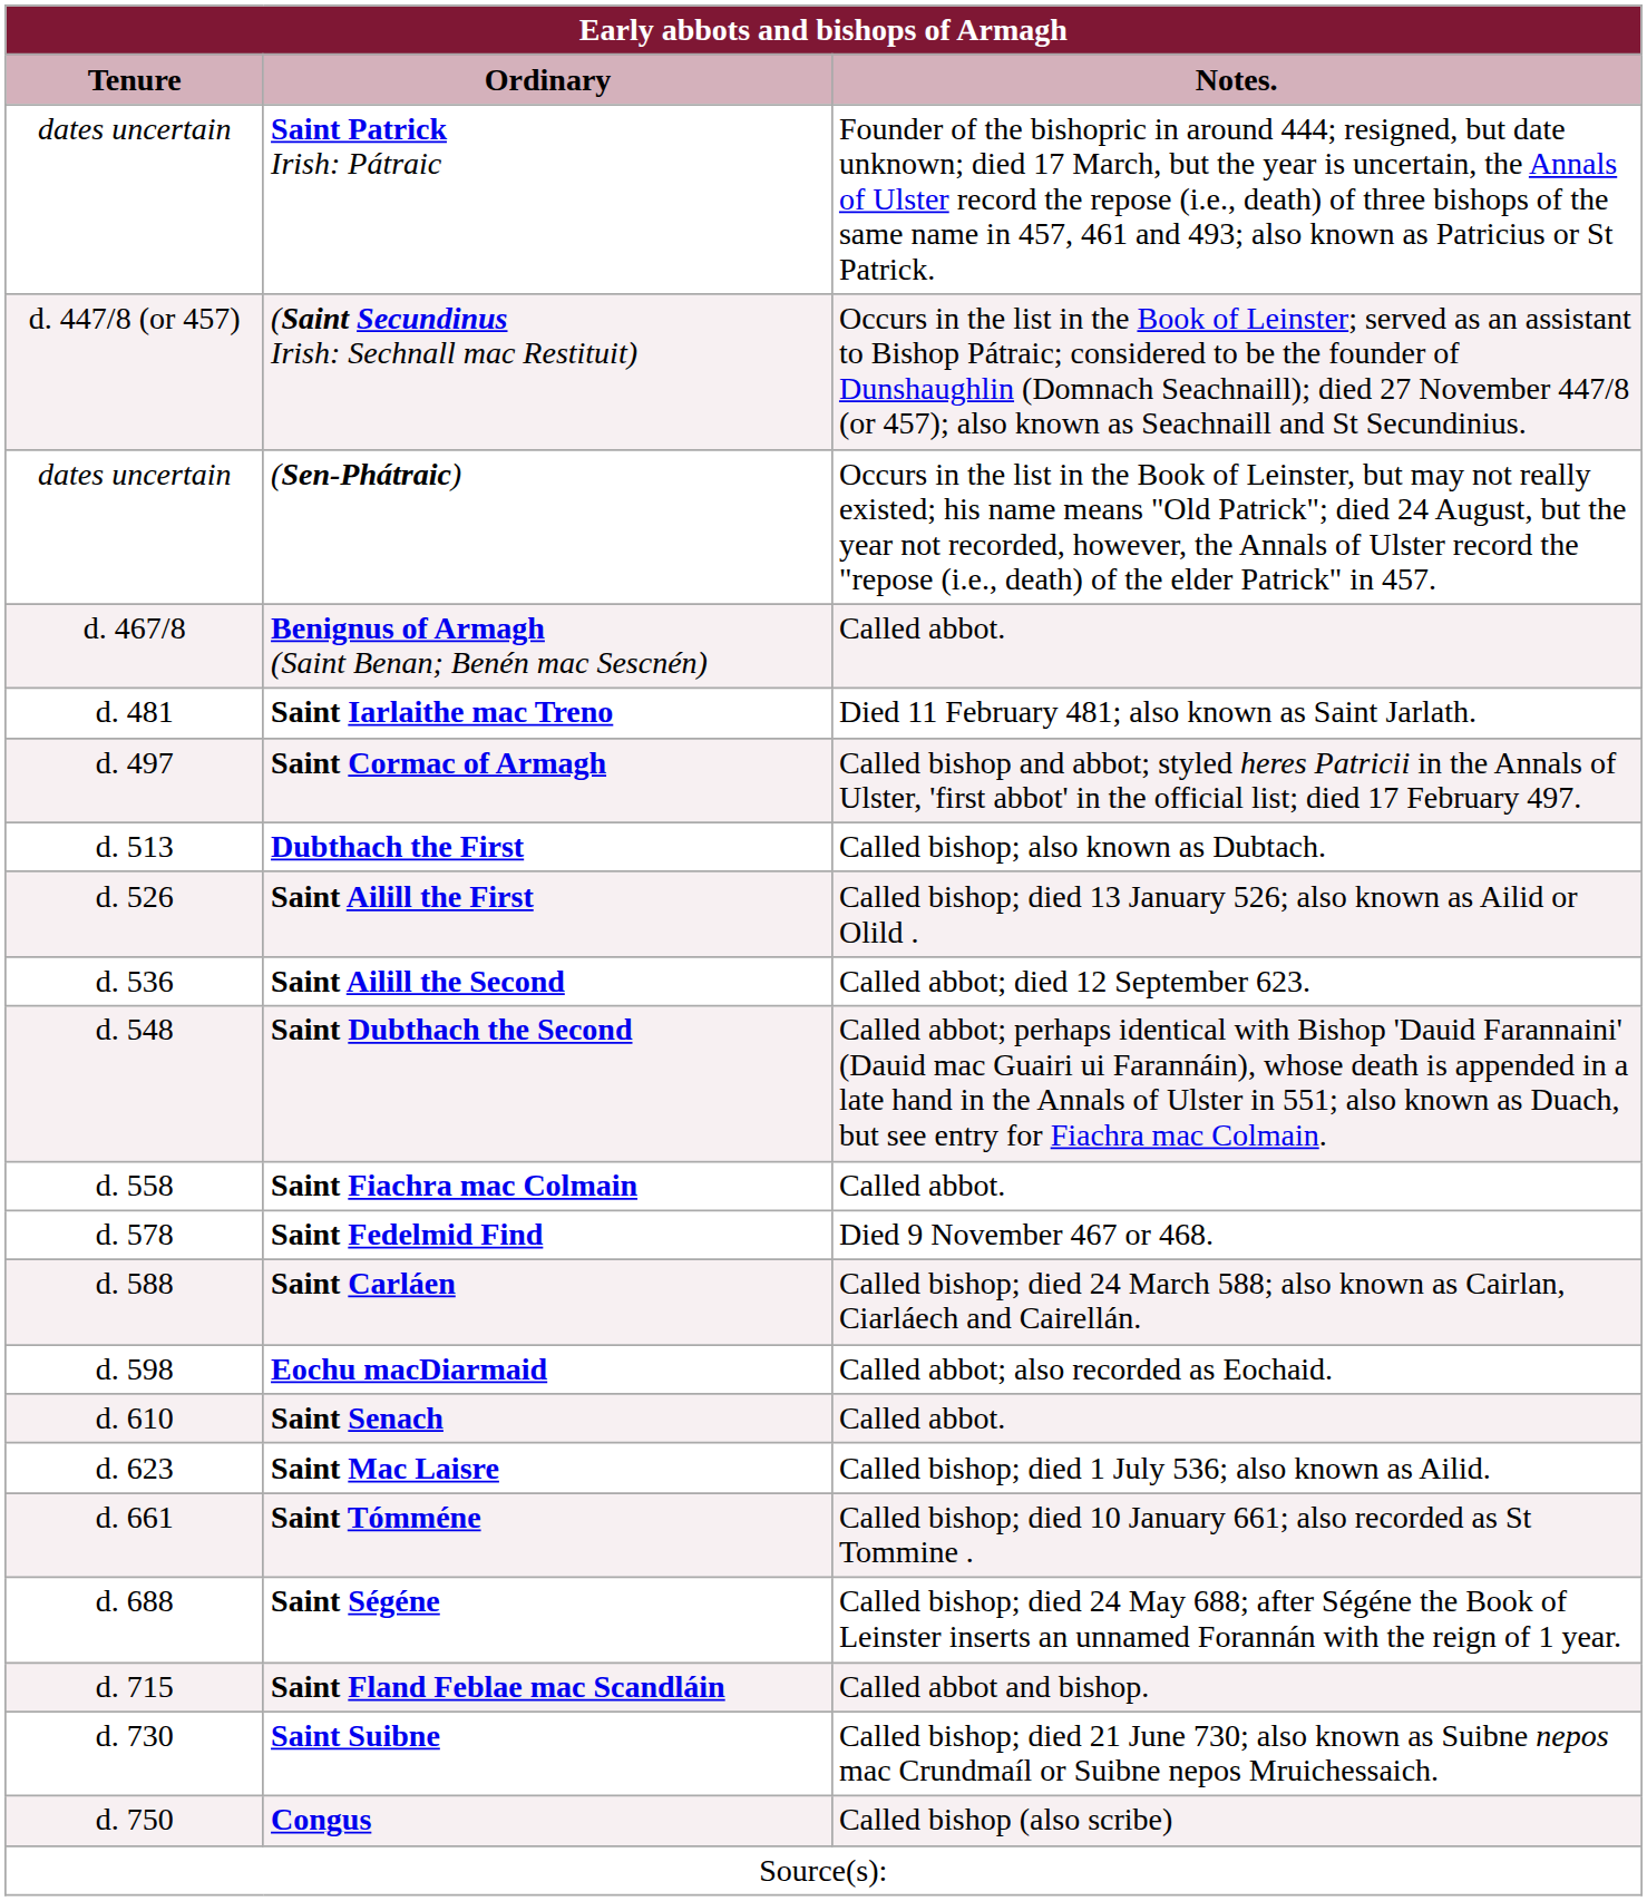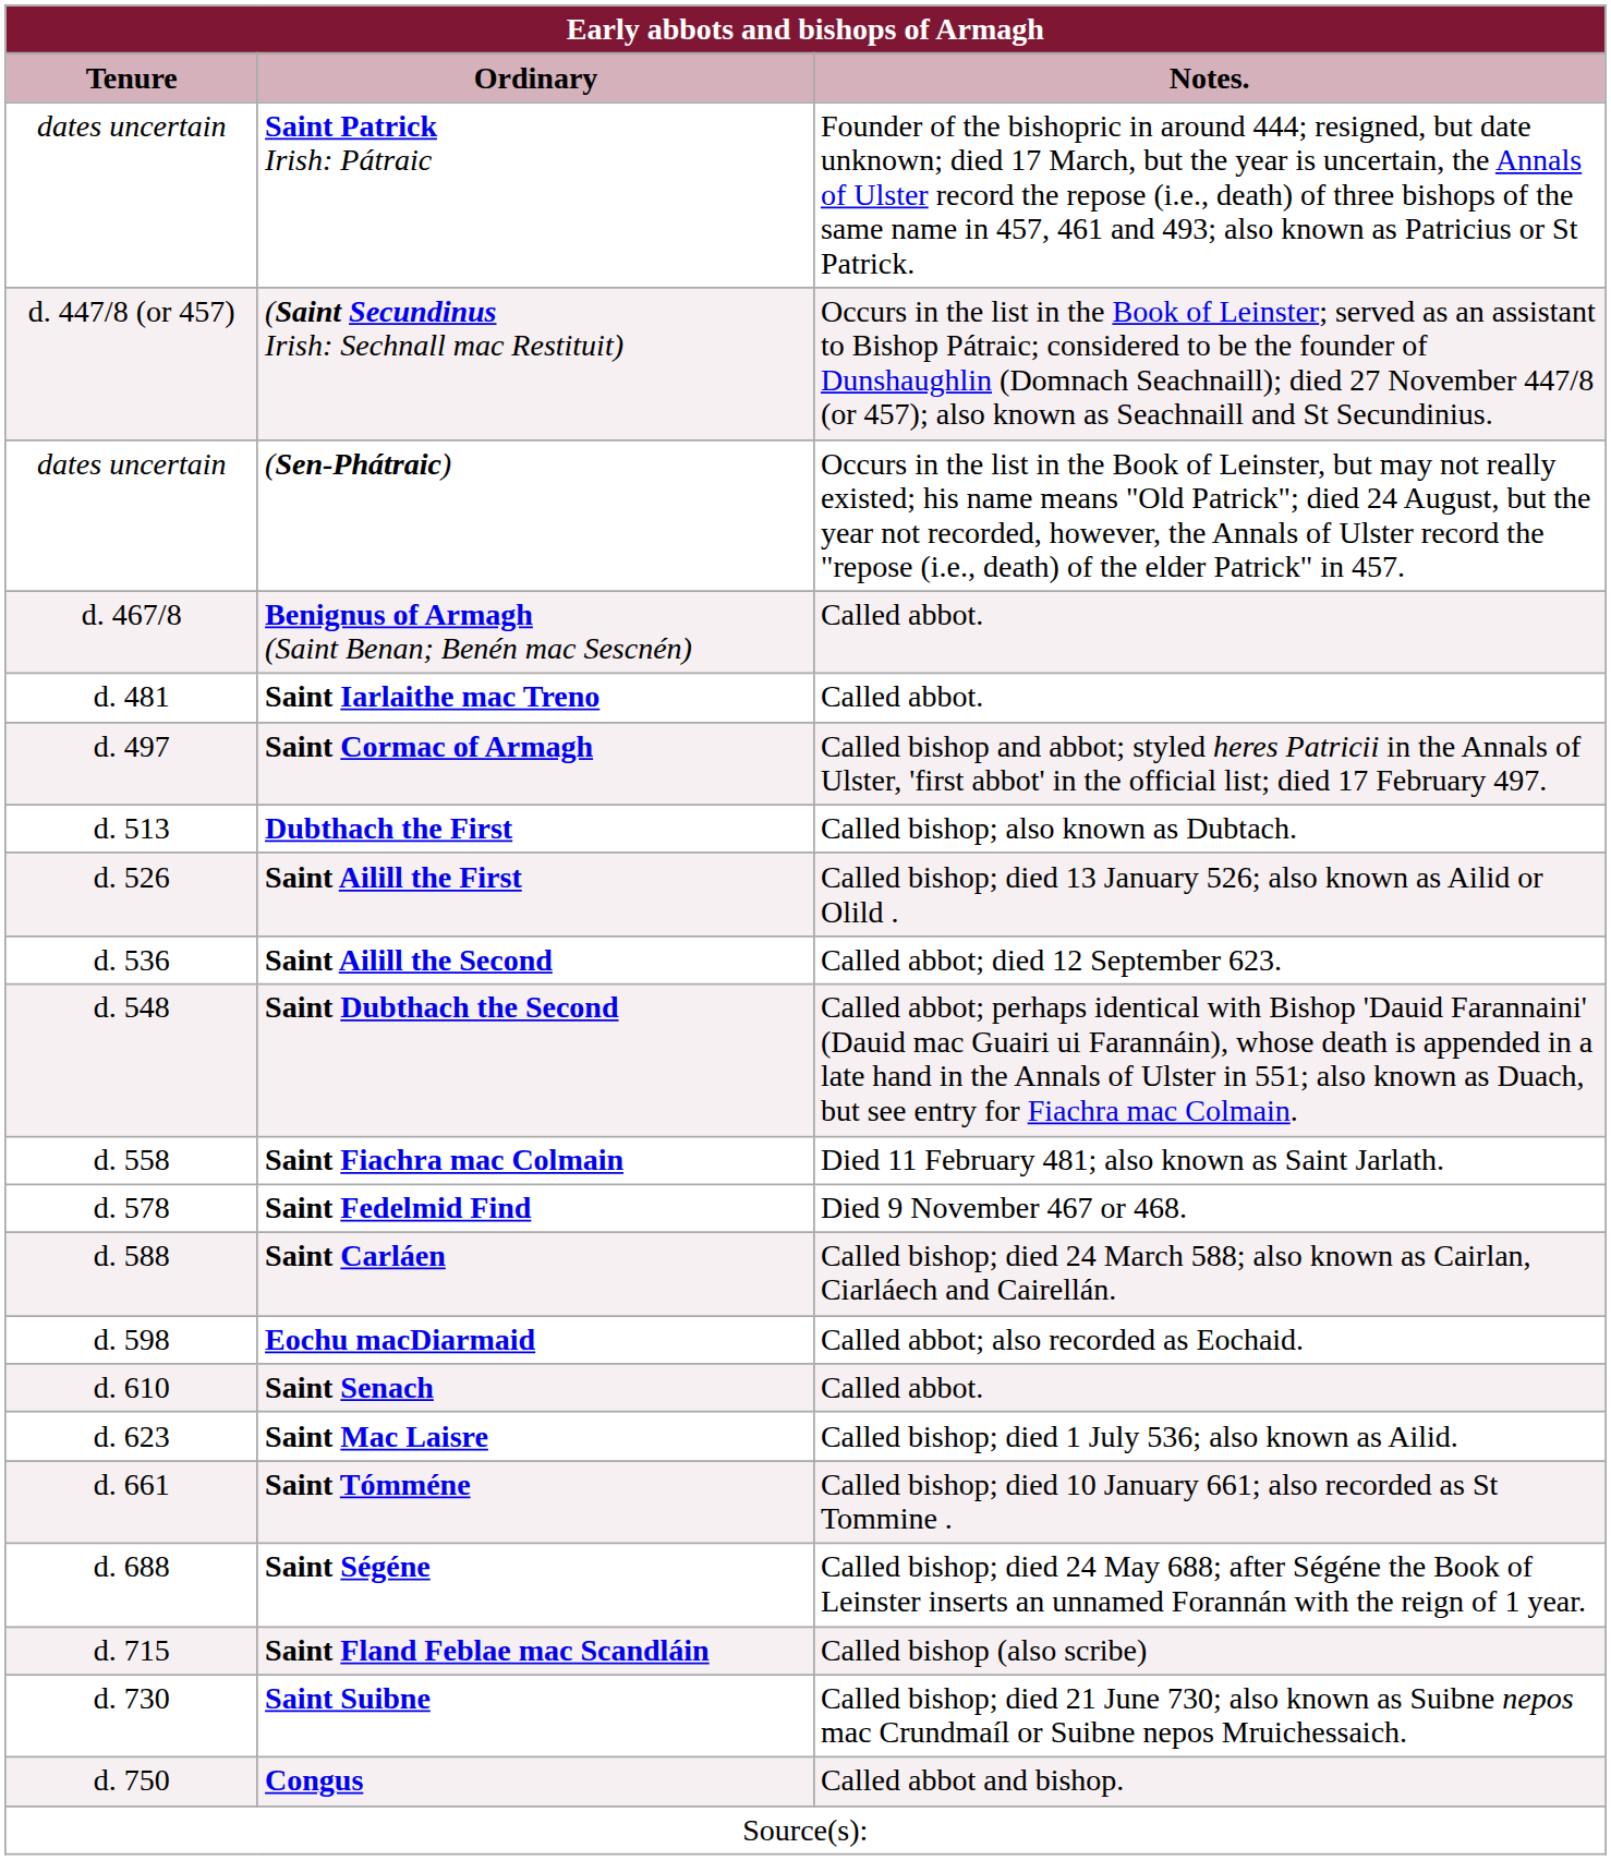Saint Iarlaithe mac Treno | Notes.: Died 11 February 481; also known as Saint Jarlath. -> Called abbot.
Saint Fiachra mac Colmain | Notes.: Called abbot. -> Died 11 February 481; also known as Saint Jarlath.
Saint Fland Feblae mac Scandláin | Notes.: Called abbot and bishop. -> Called bishop (also scribe)
Congus | Notes.: Called bishop (also scribe) -> Called abbot and bishop.
